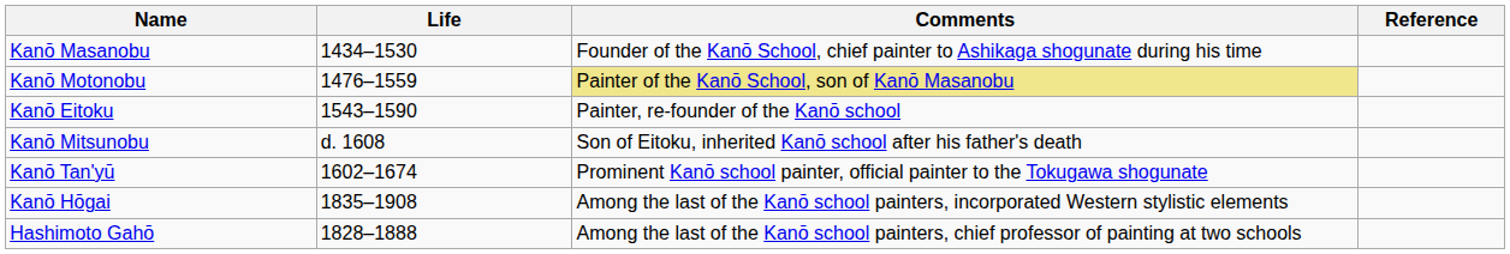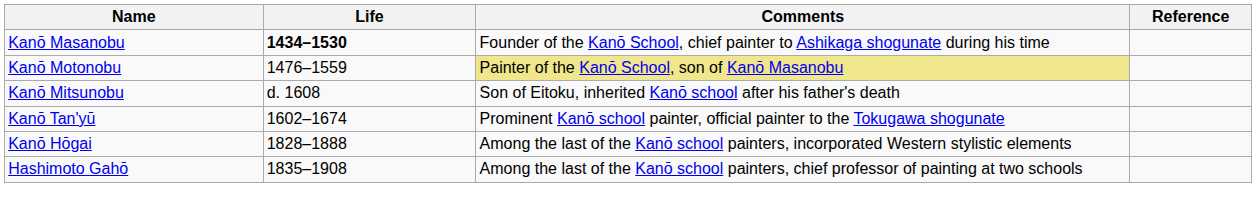Kanō Masanobu | Life: normal -> bold
- row: Kanō Eitoku | 1543–1590 | Painter, re-founder of the Kanō school
Kanō Hōgai | Life: 1835–1908 -> 1828–1888
Hashimoto Gahō | Life: 1828–1888 -> 1835–1908
